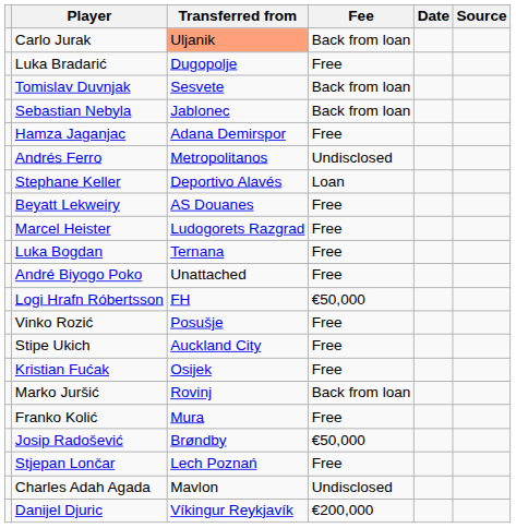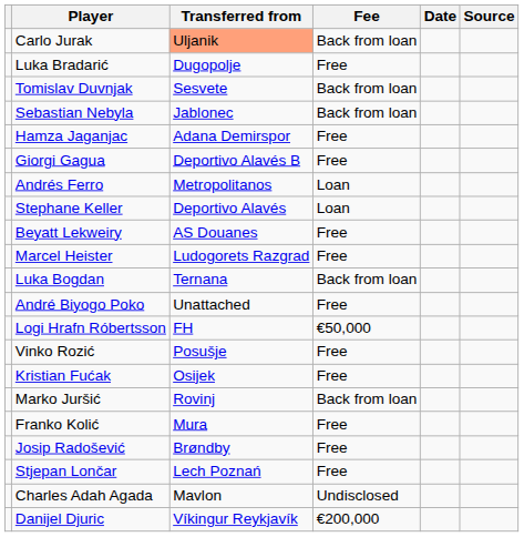+ row: Giorgi Gagua | Deportivo Alavés B | Free
Andrés Ferro | Fee: Undisclosed -> Loan
Luka Bogdan | Fee: Free -> Back from loan
- row: Stipe Ukich | Auckland City | Free
Josip Radošević | Fee: €50,000 -> Free
